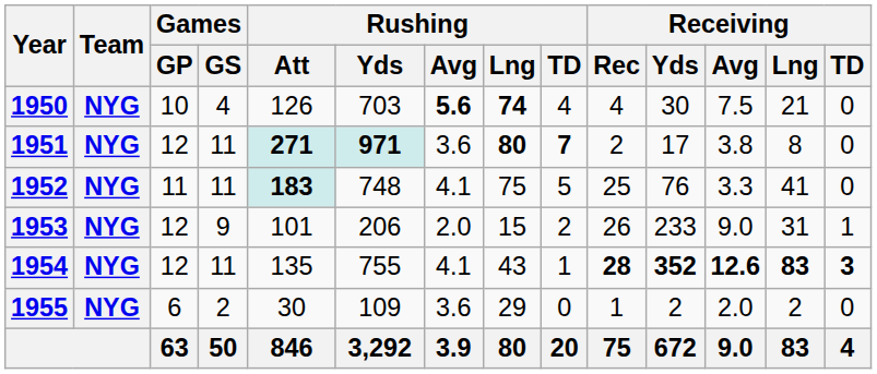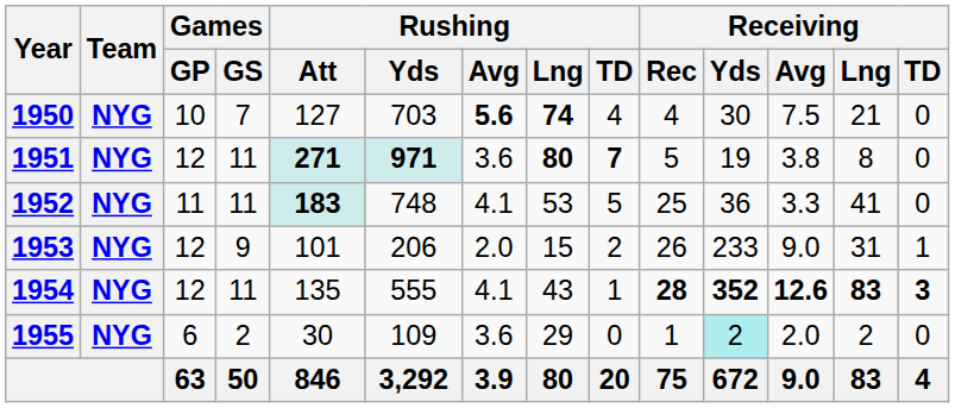1950 | Games / GS: 4 -> 7
1950 | Rushing / Att: 126 -> 127
1951 | Receiving / Rec: 2 -> 5
1951 | Receiving / Yds: 17 -> 19
1952 | Rushing / Lng: 75 -> 53
1952 | Receiving / Yds: 76 -> 36
1954 | Rushing / Yds: 755 -> 555
1955 | Receiving / Yds: no background -> paleturquoise background
